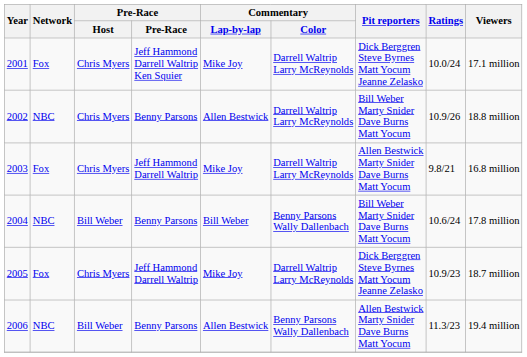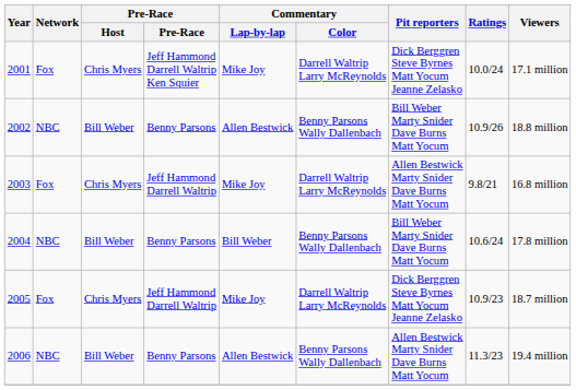2002 | Pre-Race / Host: Chris Myers -> Bill Weber
2002 | Commentary / Color: Darrell Waltrip Larry McReynolds -> Benny Parsons Wally Dallenbach
